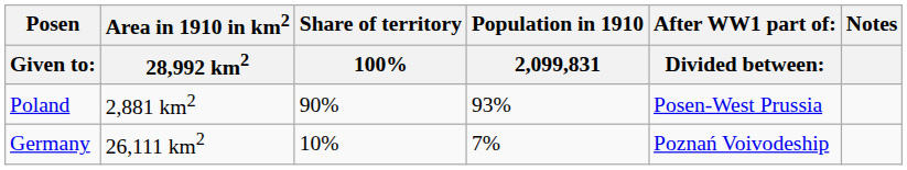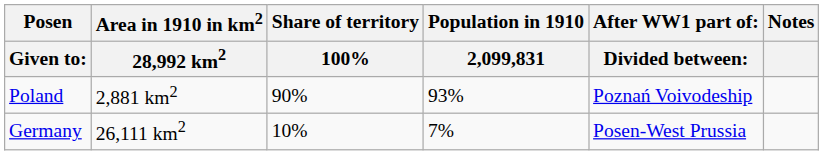Poland | column 5: Posen-West Prussia -> Poznań Voivodeship
Germany | column 5: Poznań Voivodeship -> Posen-West Prussia
